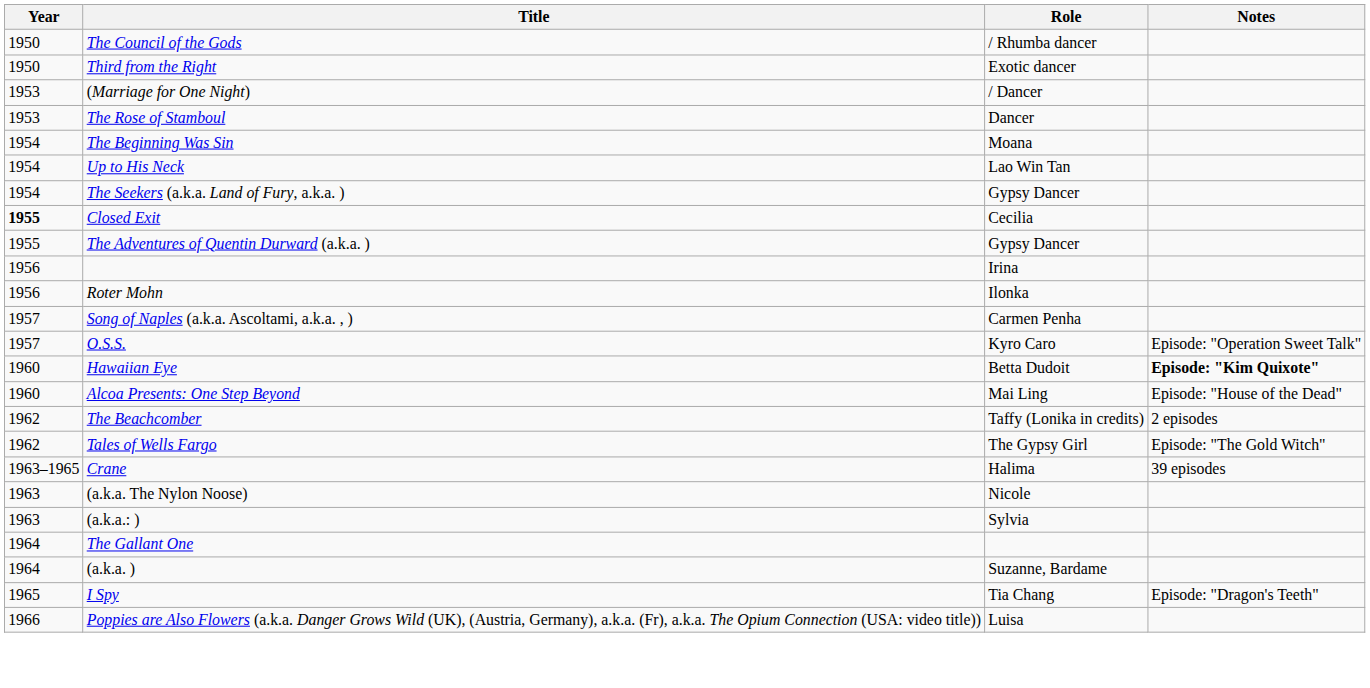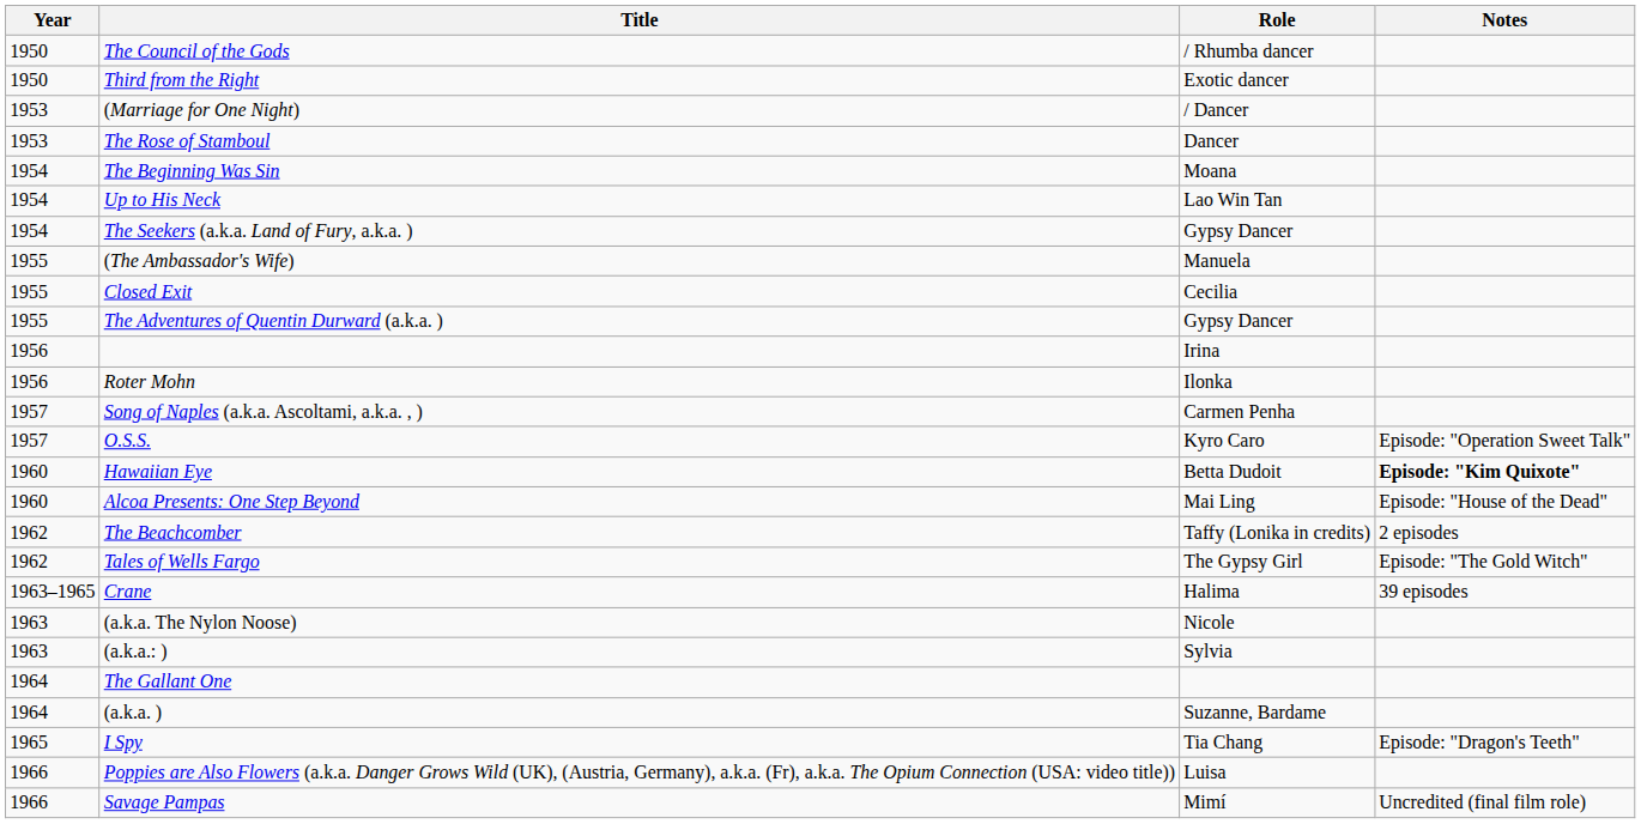+ row: 1955 | (The Ambassador's Wife) | Manuela
Closed Exit | Year: bold -> normal
+ row: 1966 | Savage Pampas | Mimí | Uncredited (final film role)
